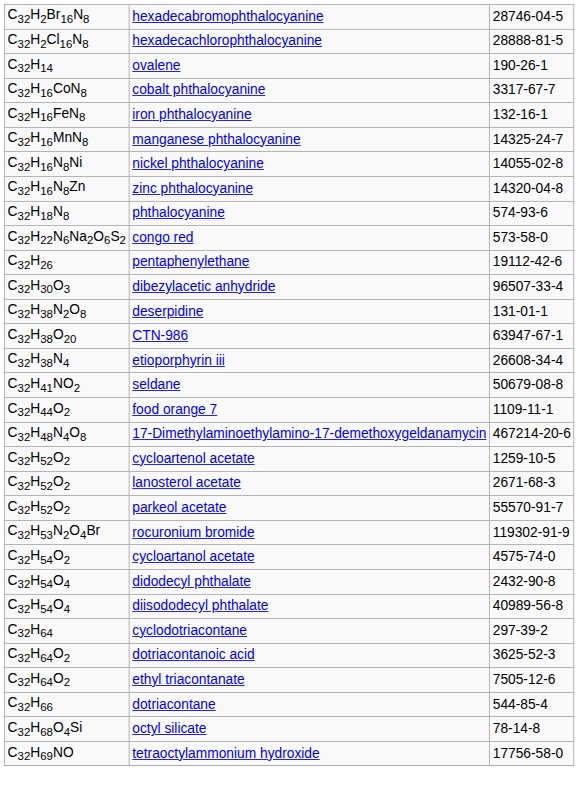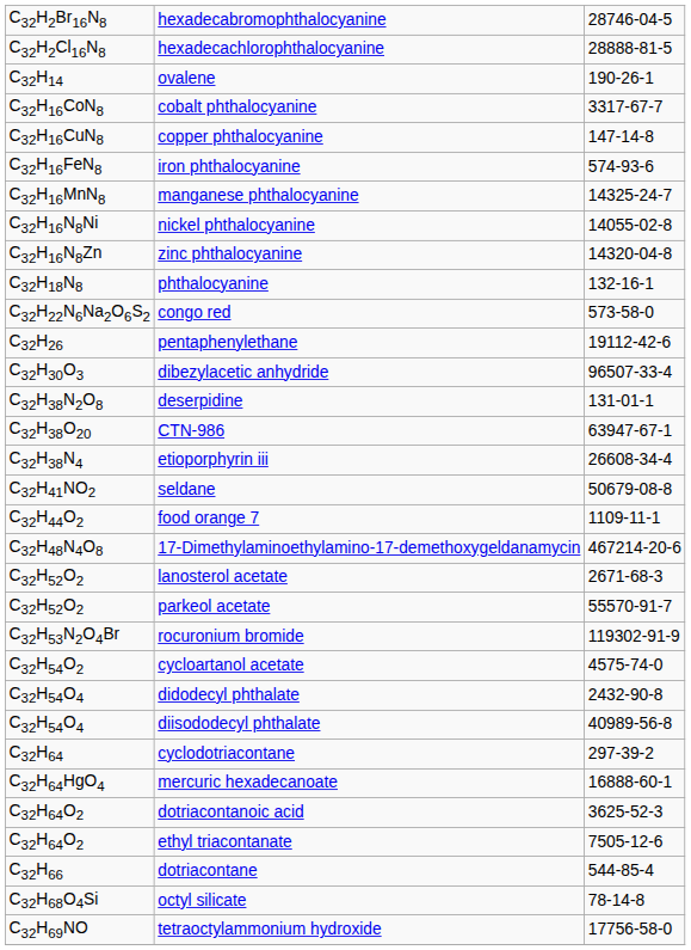+ row: C32H16CuN8 | copper phthalocyanine | 147-14-8
iron phthalocyanine | column 3: 132-16-1 -> 574-93-6
phthalocyanine | column 3: 574-93-6 -> 132-16-1
- row: C32H52O2 | cycloartenol acetate | 1259-10-5
+ row: C32H64HgO4 | mercuric hexadecanoate | 16888-60-1
